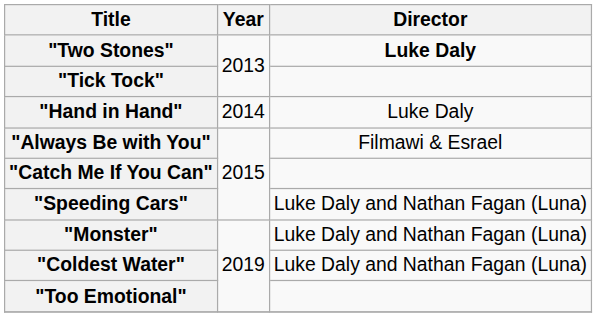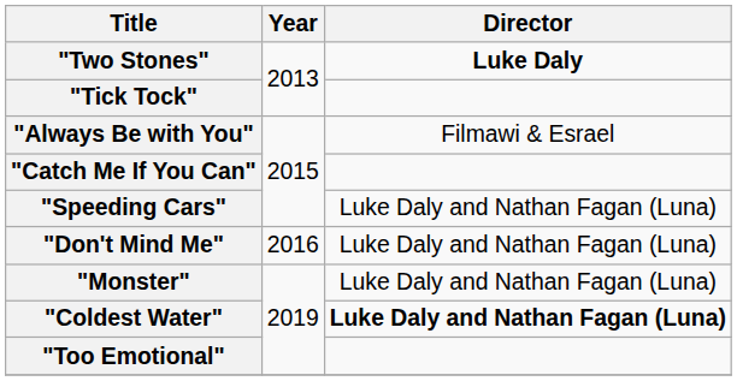- row: "Hand in Hand" | 2014 | Luke Daly
+ row: "Don't Mind Me" | 2016 | Luke Daly and Nathan Fagan (Luna)
"Coldest Water" | Director: normal -> bold
